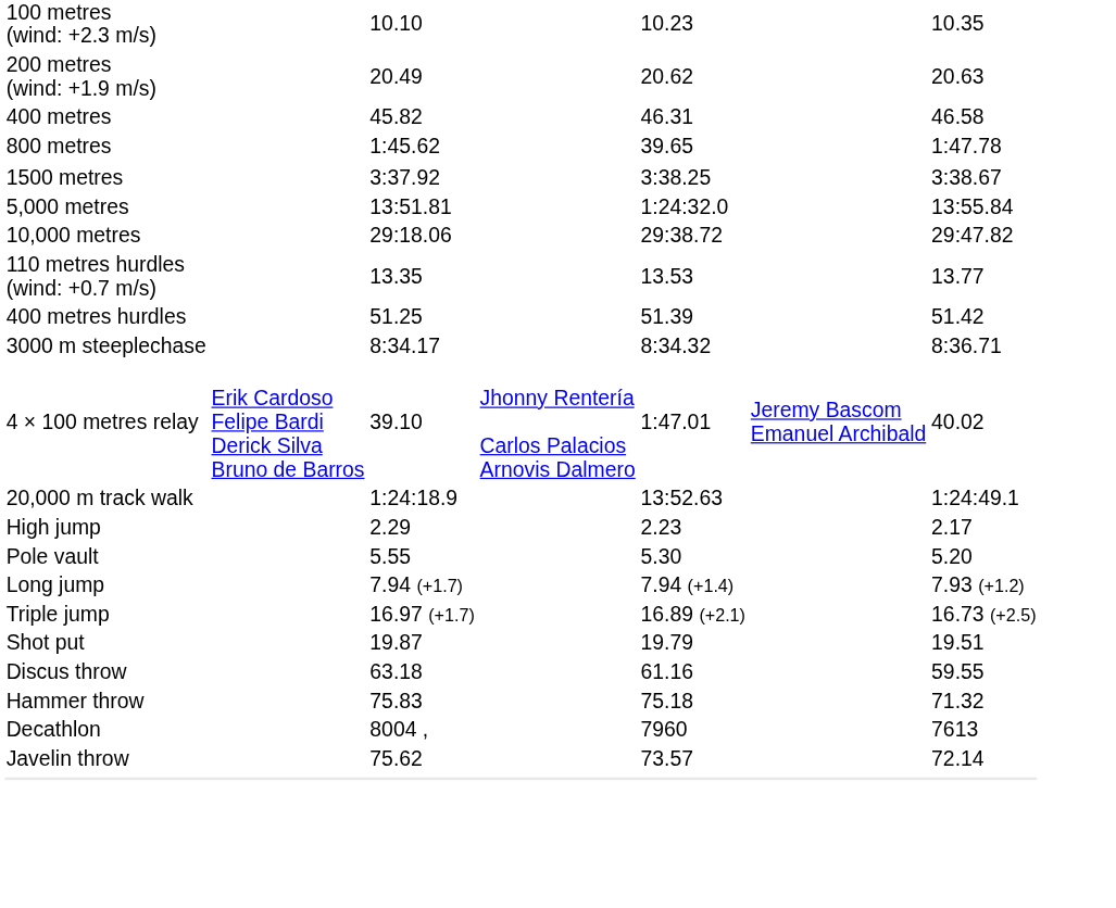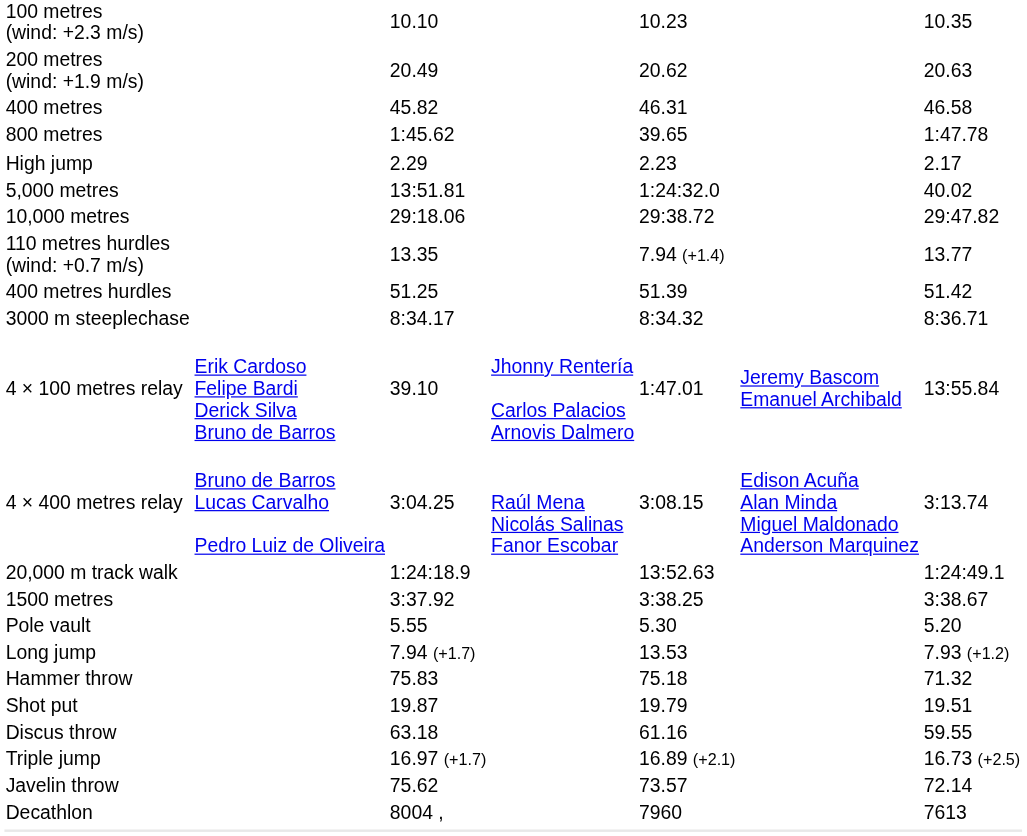rows swapped: 1500 metres <-> High jump
5,000 metres | column 7: 13:55.84 -> 40.02
110 metres hurdles (wind: +0.7 m/s) | column 5: 13.53 -> 7.94 (+1.4)
4 × 100 metres relay | column 7: 40.02 -> 13:55.84
+ row: 4 × 400 metres relay | Bruno de Barros Lucas Carvalho Pedro Luiz de Oliveira | 3:04.25 | Raúl Mena Nicolás Salinas Fanor Escobar | 3:08.15 | Edison Acuña Alan Minda Miguel Maldonado Anderson Marquinez | 3:13.74
Long jump | column 5: 7.94 (+1.4) -> 13.53
rows swapped: Triple jump <-> Hammer throw
rows swapped: Javelin throw <-> Decathlon
